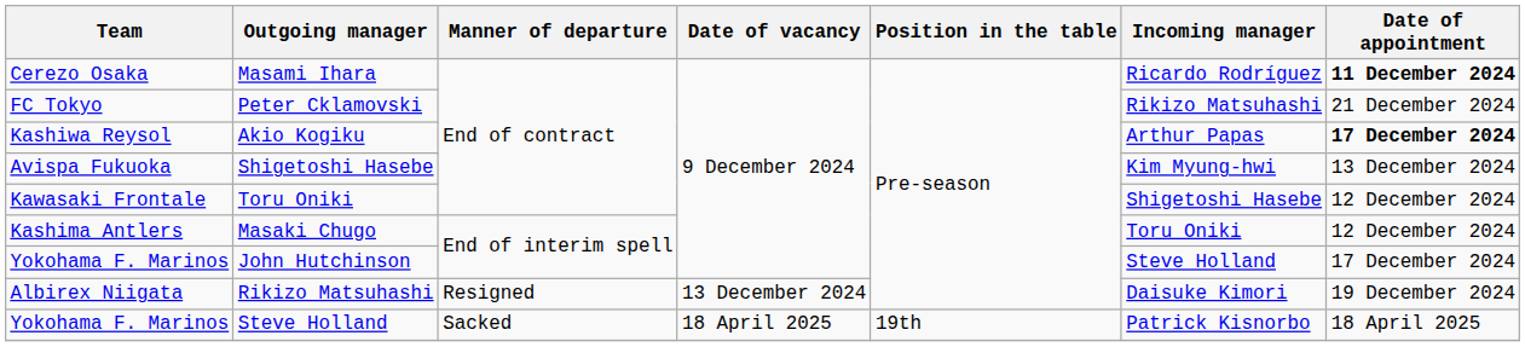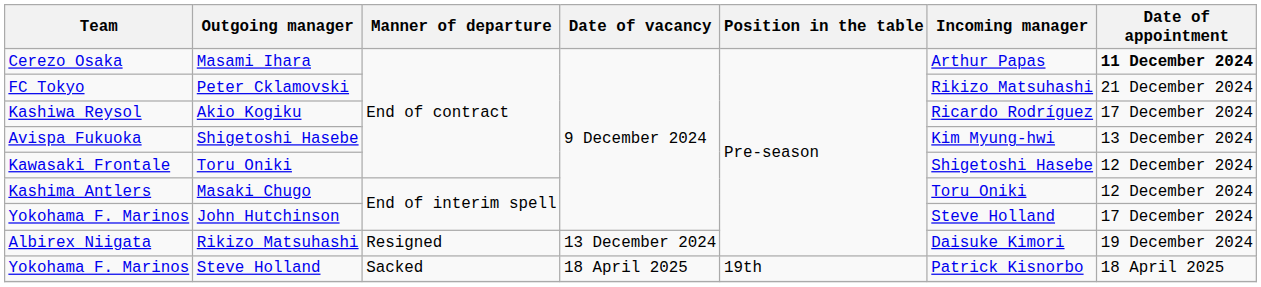Masami Ihara | Incoming manager: Ricardo Rodríguez -> Arthur Papas
Akio Kogiku | Incoming manager: Arthur Papas -> Ricardo Rodríguez
Akio Kogiku | Date of appointment: bold -> normal
